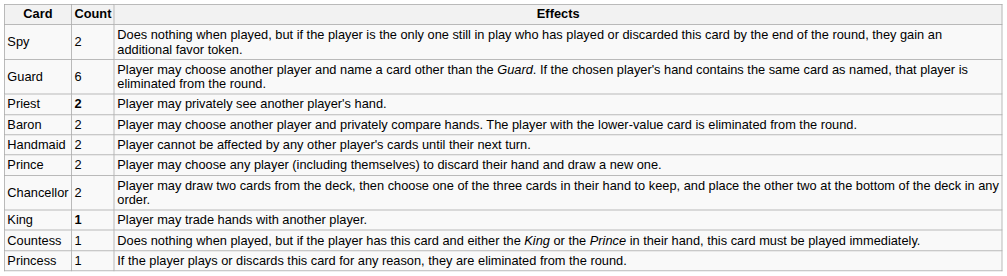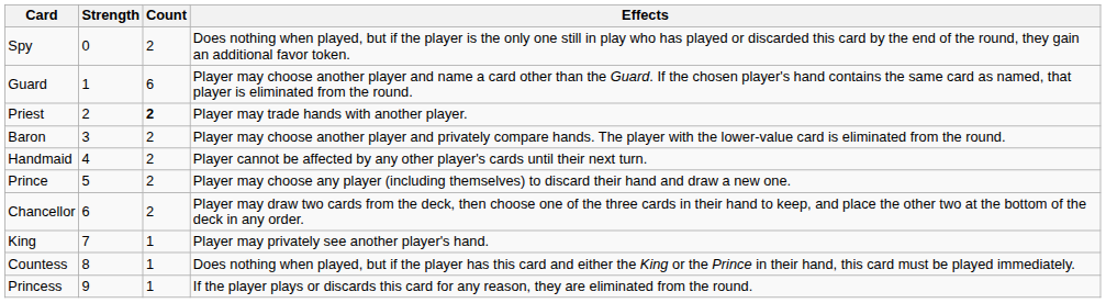+ column: Strength | 0 | 1 | 2 | 3 | 4 | 5 | 6 | 7 | 8 | 9
Priest | Effects: Player may privately see another player's hand. -> Player may trade hands with another player.
King | Count: bold -> normal
King | Effects: Player may trade hands with another player. -> Player may privately see another player's hand.
